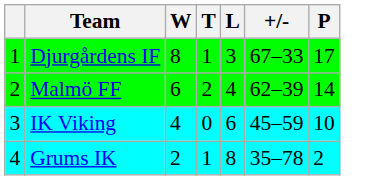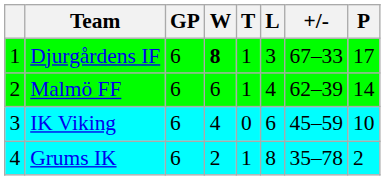+ column: GP | 6 | 6 | 6 | 6
Djurgårdens IF | W: normal -> bold
Malmö FF | T: 2 -> 1
